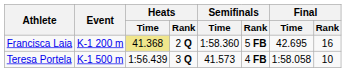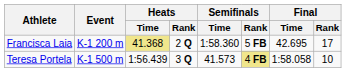Francisca Laia | Final / Rank: 16 -> 17
Teresa Portela | Semifinals / Rank: no background -> khaki background
